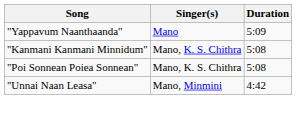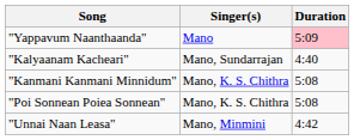"Yappavum Naanthaanda" | Duration: no background -> pink background
+ row: "Kalyaanam Kacheari" | Mano, Sundarrajan | 4:40
